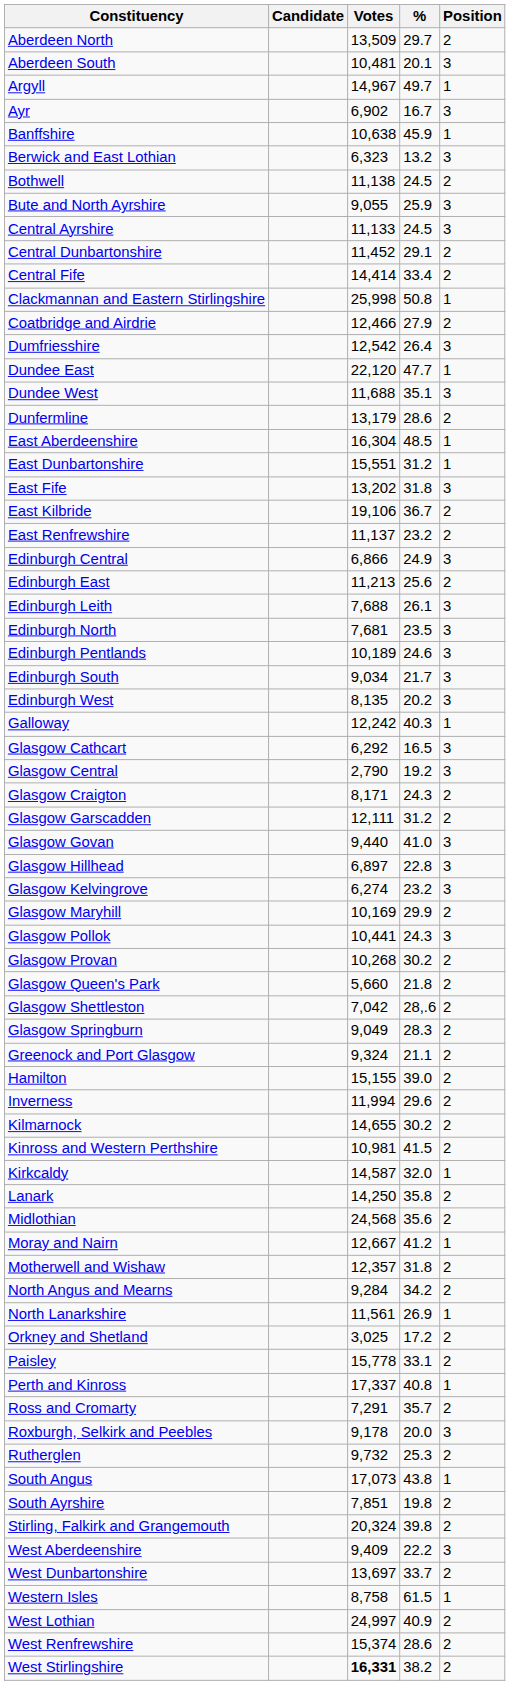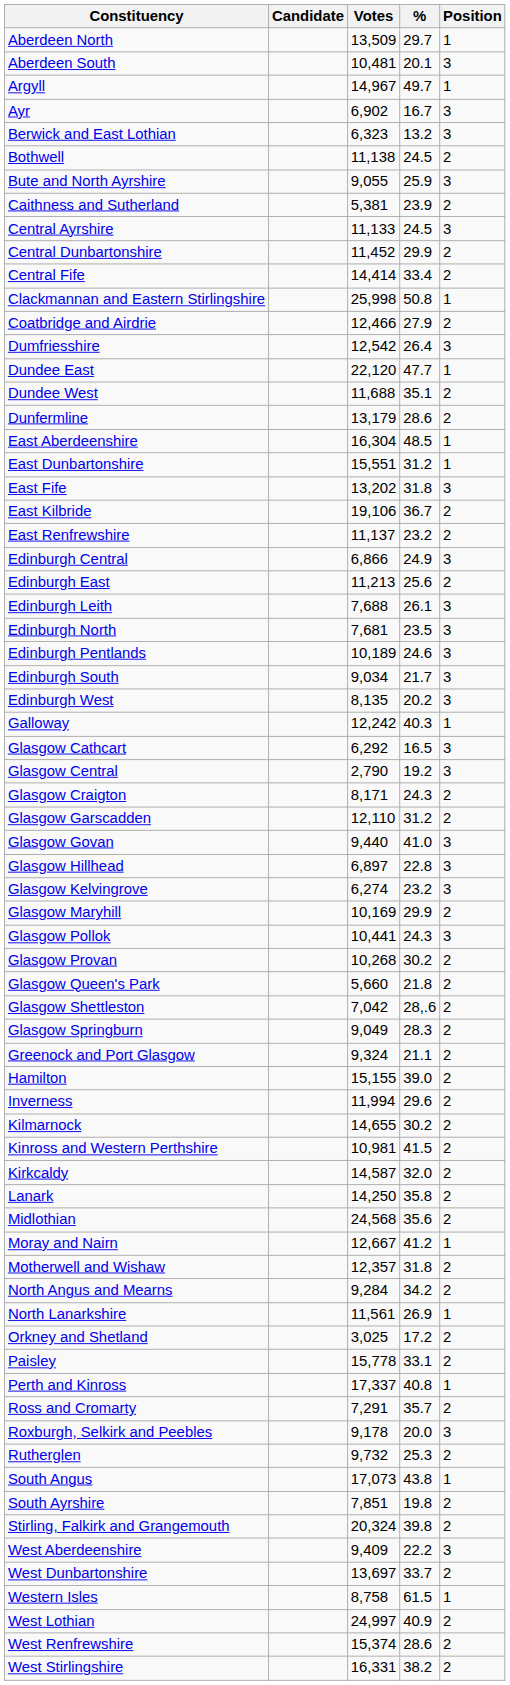Aberdeen North | Position: 2 -> 1
- row: Banffshire | 10,638 | 45.9 | 1
+ row: Caithness and Sutherland | 5,381 | 23.9 | 2
Central Dunbartonshire | %: 29.1 -> 29.9
Dundee West | Position: 3 -> 2
Glasgow Garscadden | Votes: 12,111 -> 12,110
Kirkcaldy | Position: 1 -> 2
West Stirlingshire | Votes: bold -> normal
